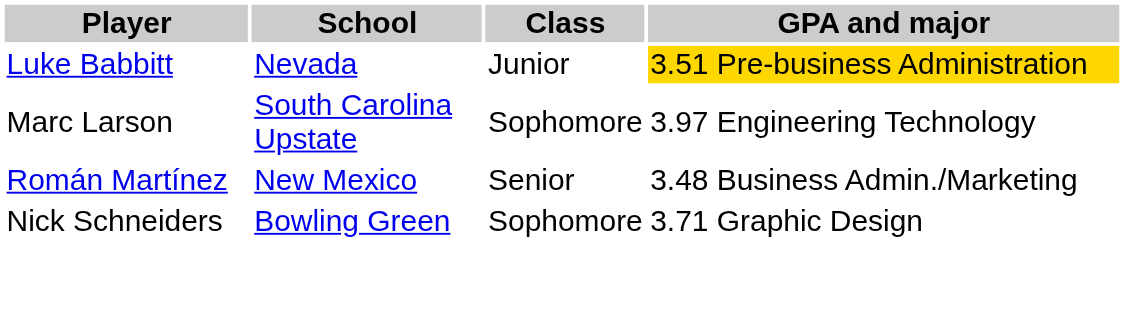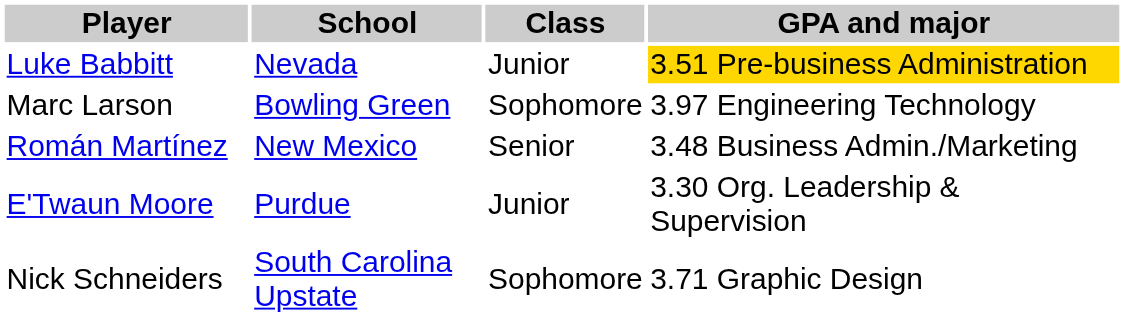Marc Larson | School: South Carolina Upstate -> Bowling Green
+ row: E'Twaun Moore | Purdue | Junior | 3.30 Org. Leadership & Supervision
Nick Schneiders | School: Bowling Green -> South Carolina Upstate
